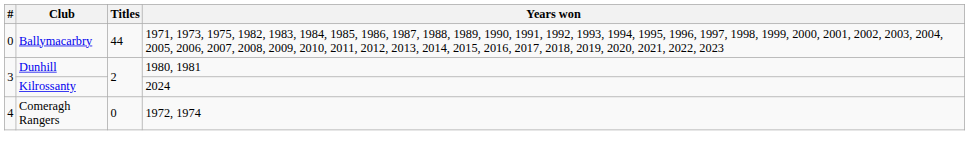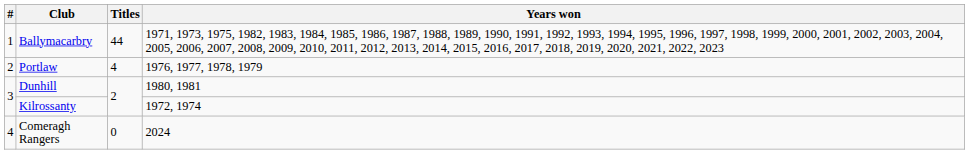Ballymacarbry | #: 0 -> 1
+ row: 2 | Portlaw | 4 | 1976, 1977, 1978, 1979
Kilrossanty | Years won: 2024 -> 1972, 1974
Comeragh Rangers | Years won: 1972, 1974 -> 2024
